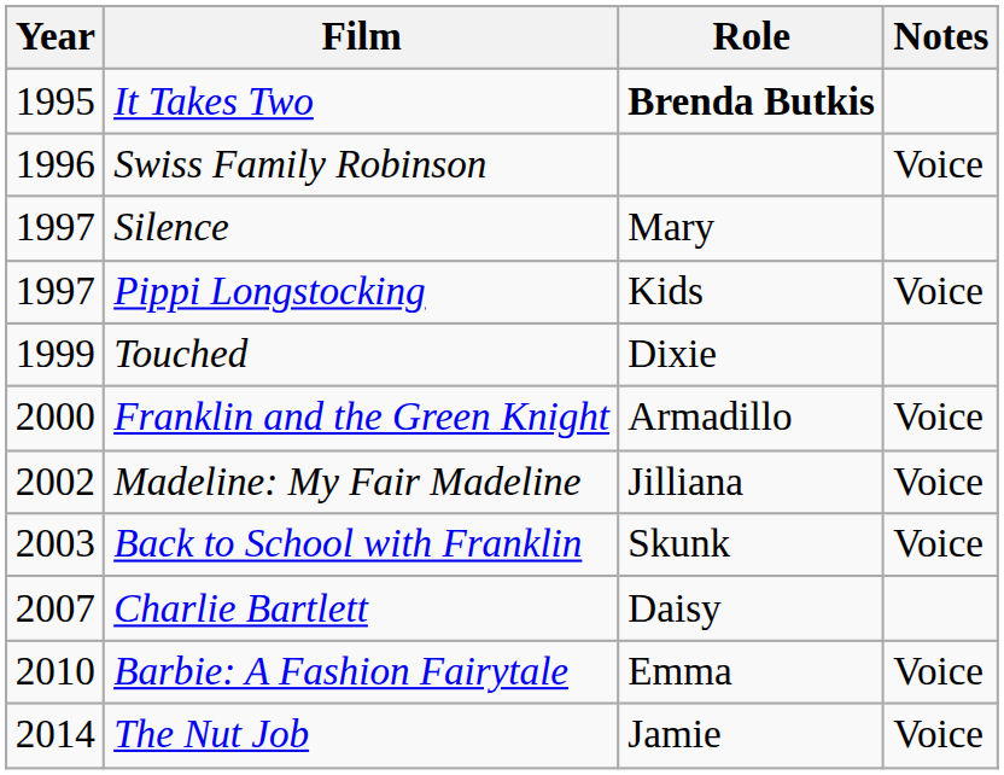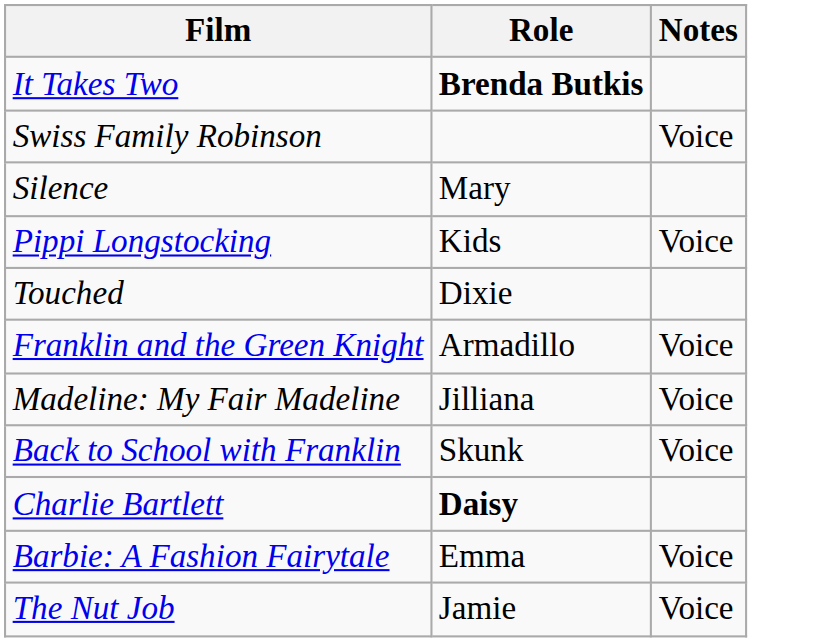- column: Year | 1995 | 1996 | 1997 | 1997 | 1999 | 2000 | 2002 | 2003 | 2007 | 2010 | 2014
Charlie Bartlett | Role: normal -> bold
